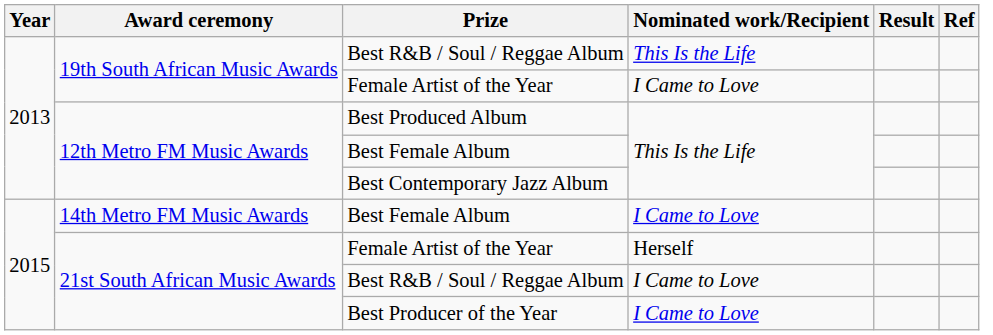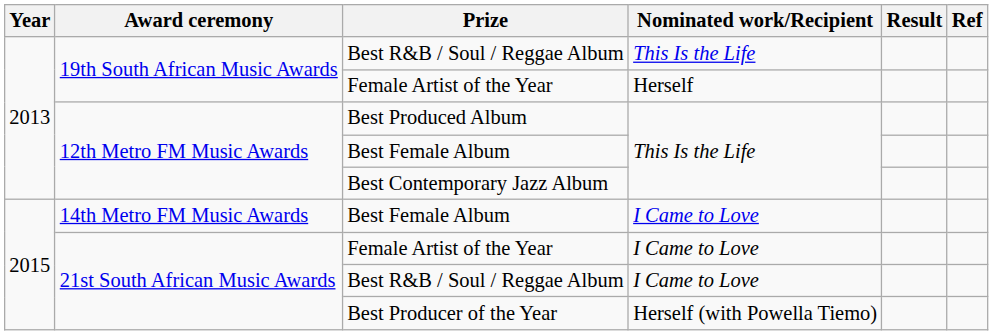19th South African Music Awards / Female Artist of the Year | Nominated work/Recipient: I Came to Love -> Herself
21st South African Music Awards / Female Artist of the Year | Nominated work/Recipient: Herself -> I Came to Love
Best Producer of the Year | Nominated work/Recipient: I Came to Love -> Herself (with Powella Tiemo)
